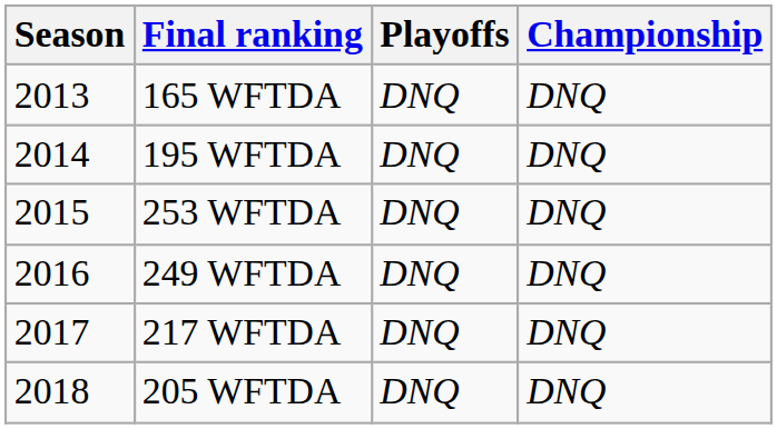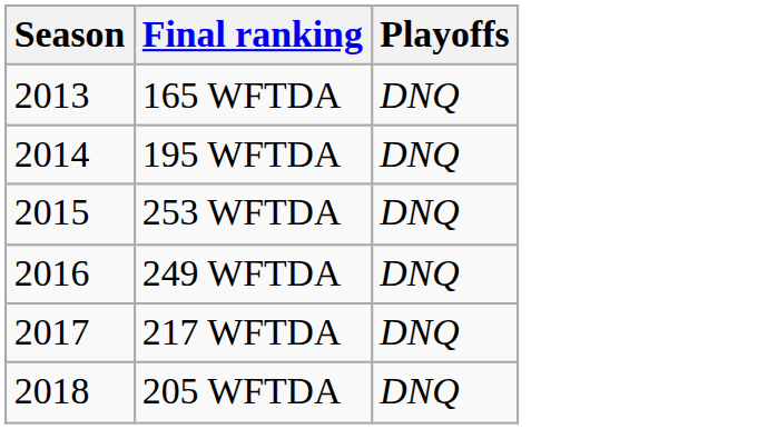- column: Championship | DNQ | DNQ | DNQ | DNQ | DNQ | DNQ
